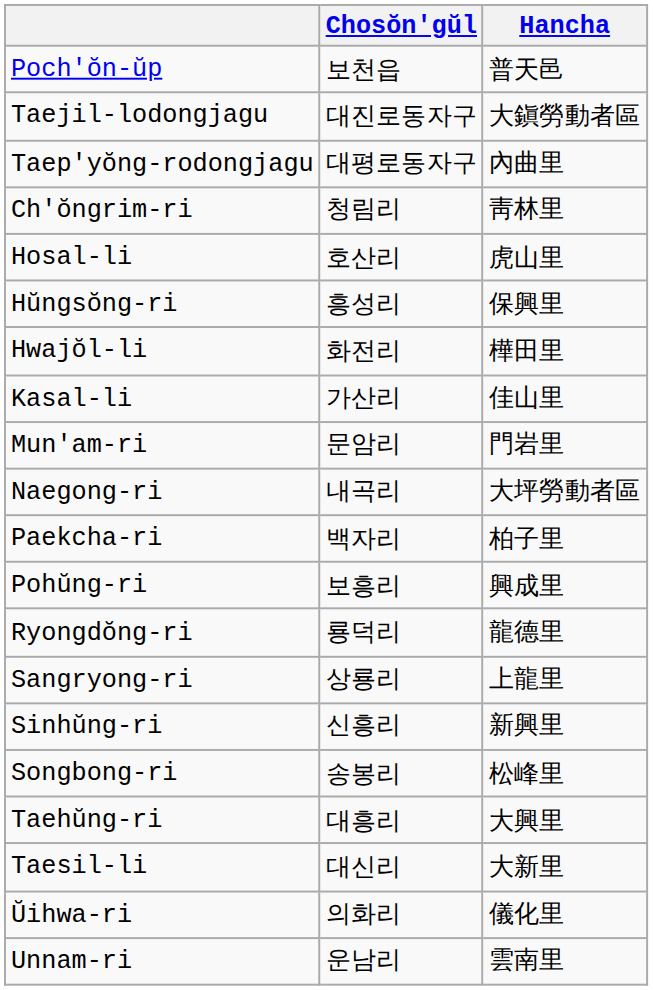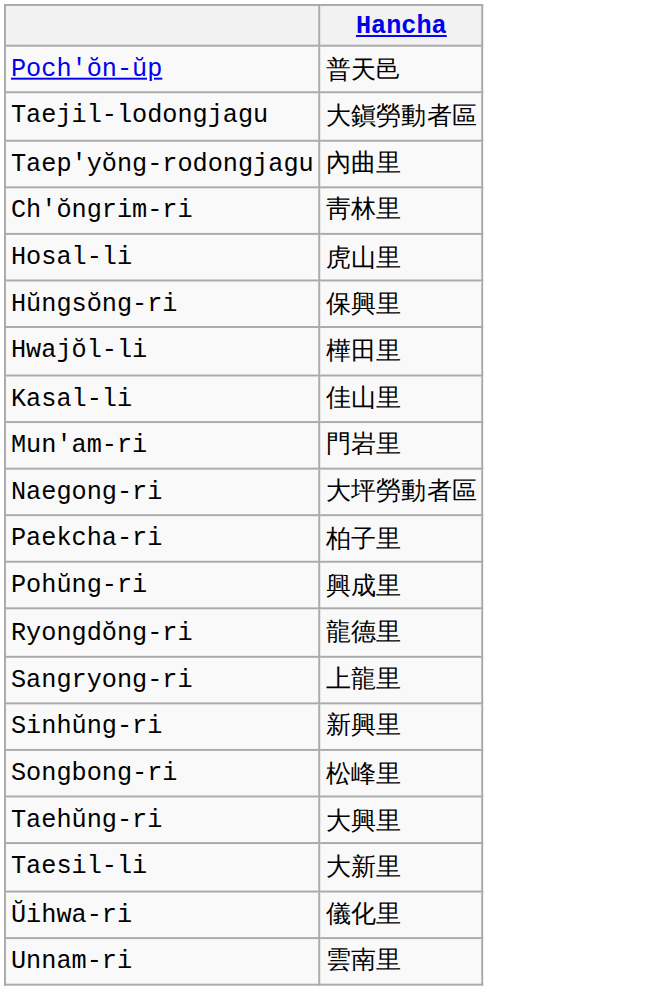- column: Chosŏn'gŭl | 보천읍 | 대진로동자구 | 대평로동자구 | 청림리 | 호산리 | 흥성리 | 화전리 | 가산리 | 문암리 | 내곡리 | 백자리 | 보흥리 | 룡덕리 | 상룡리 | 신흥리 | 송봉리 | 대흥리 | 대신리 | 의화리 | 운남리
